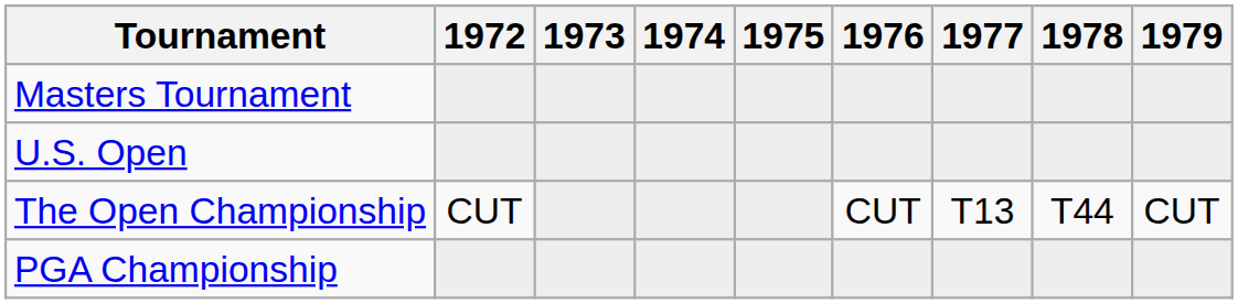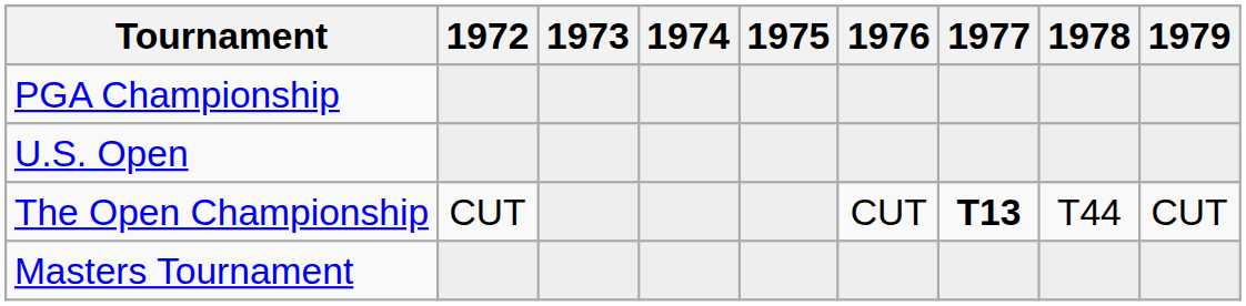rows swapped: Masters Tournament <-> PGA Championship
The Open Championship | 1977: normal -> bold
